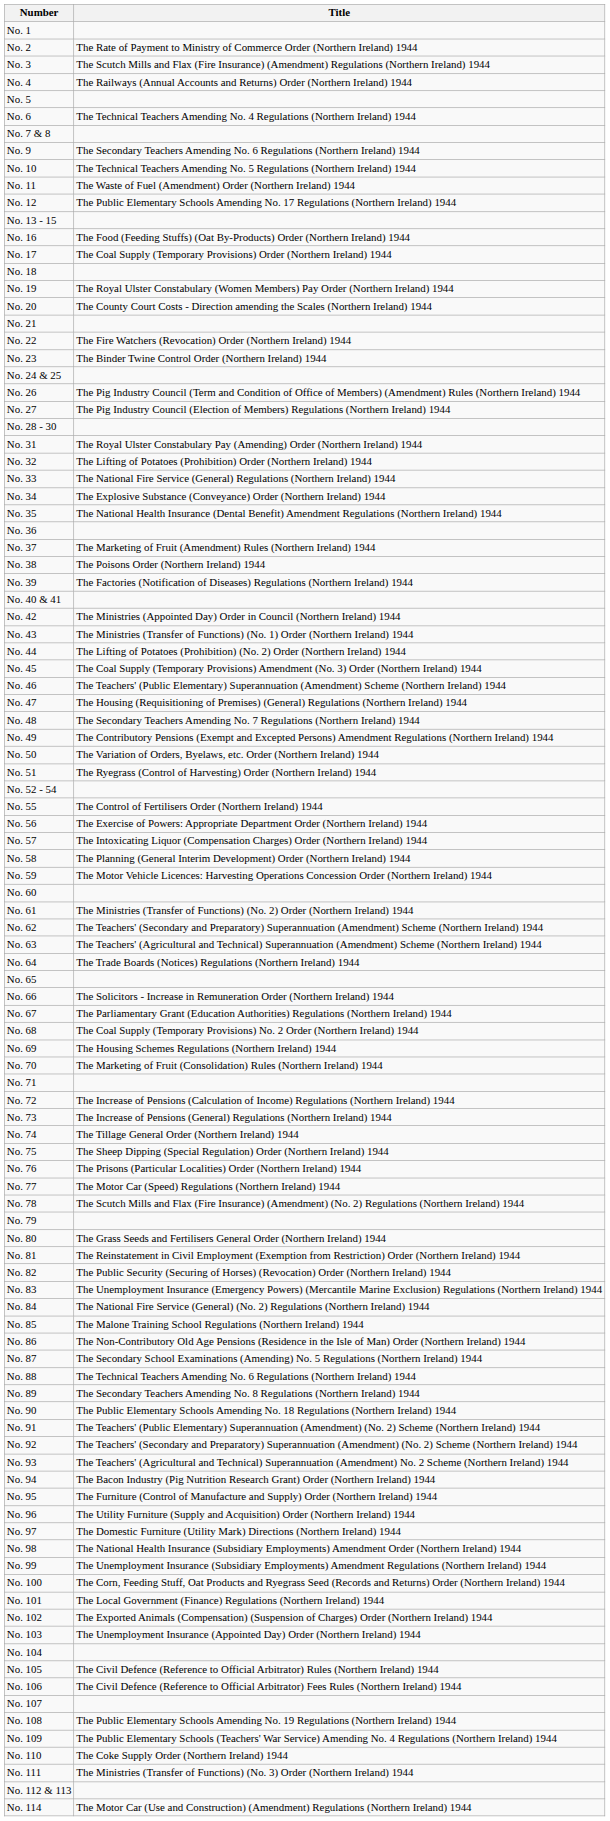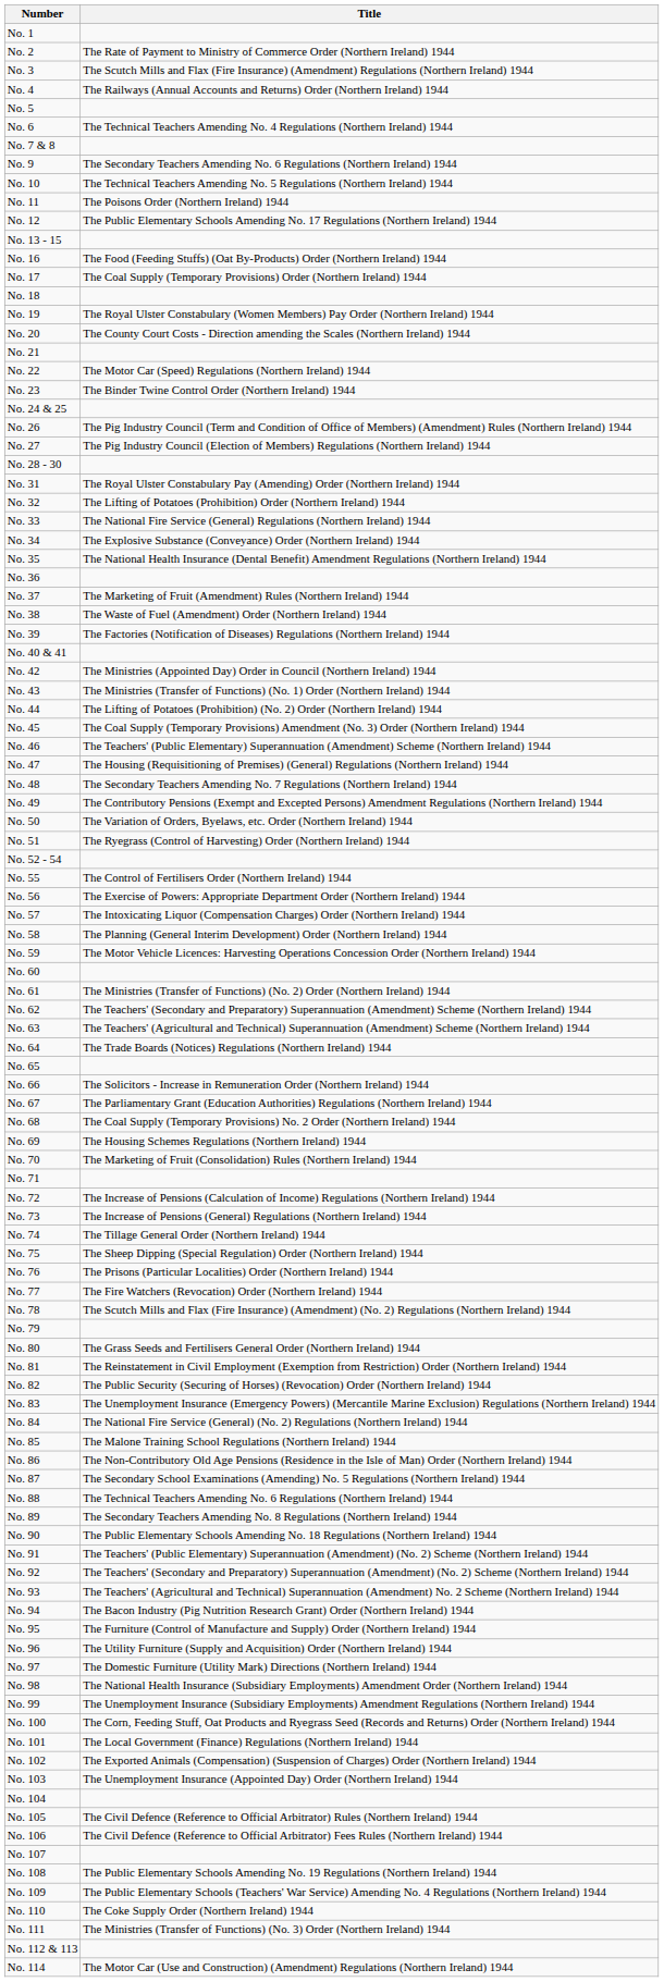No. 11 | Title: The Waste of Fuel (Amendment) Order (Northern Ireland) 1944 -> The Poisons Order (Northern Ireland) 1944
No. 22 | Title: The Fire Watchers (Revocation) Order (Northern Ireland) 1944 -> The Motor Car (Speed) Regulations (Northern Ireland) 1944
No. 38 | Title: The Poisons Order (Northern Ireland) 1944 -> The Waste of Fuel (Amendment) Order (Northern Ireland) 1944
No. 77 | Title: The Motor Car (Speed) Regulations (Northern Ireland) 1944 -> The Fire Watchers (Revocation) Order (Northern Ireland) 1944
